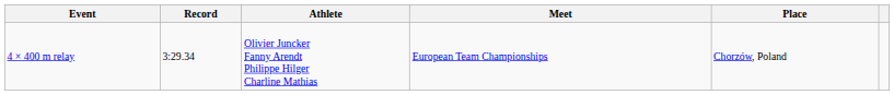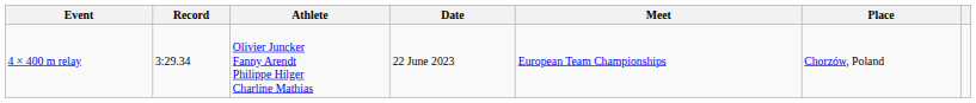+ column: Date | 22 June 2023
